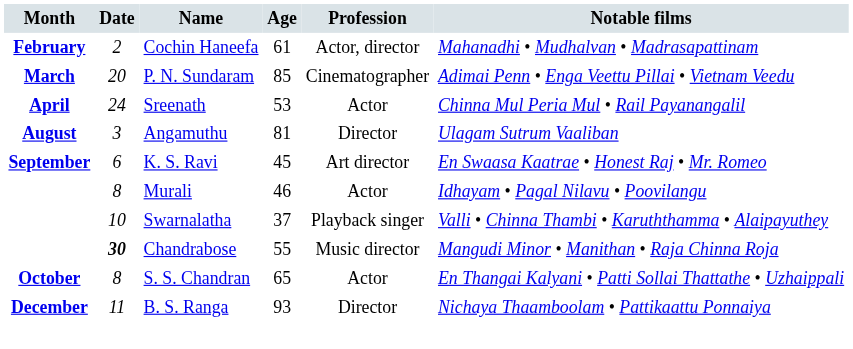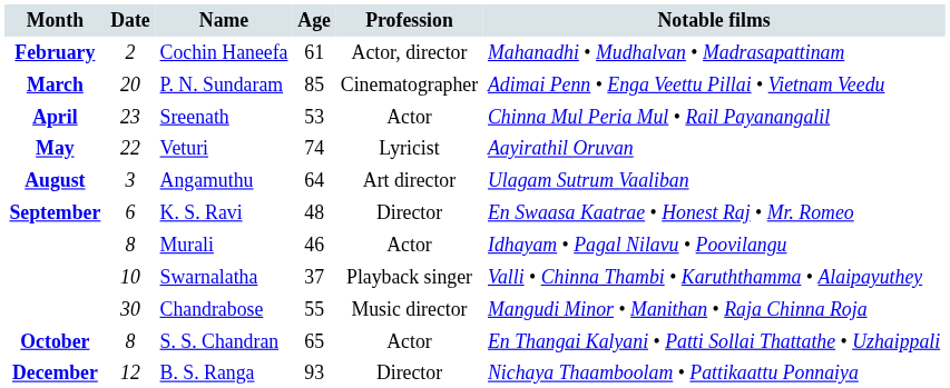Sreenath | Date: 24 -> 23
+ row: May | 22 | Veturi | 74 | Lyricist | Aayirathil Oruvan
Angamuthu | Age: 81 -> 64
Angamuthu | Profession: Director -> Art director
K. S. Ravi | Age: 45 -> 48
K. S. Ravi | Profession: Art director -> Director
Chandrabose | Date: bold -> normal
B. S. Ranga | Date: 11 -> 12
